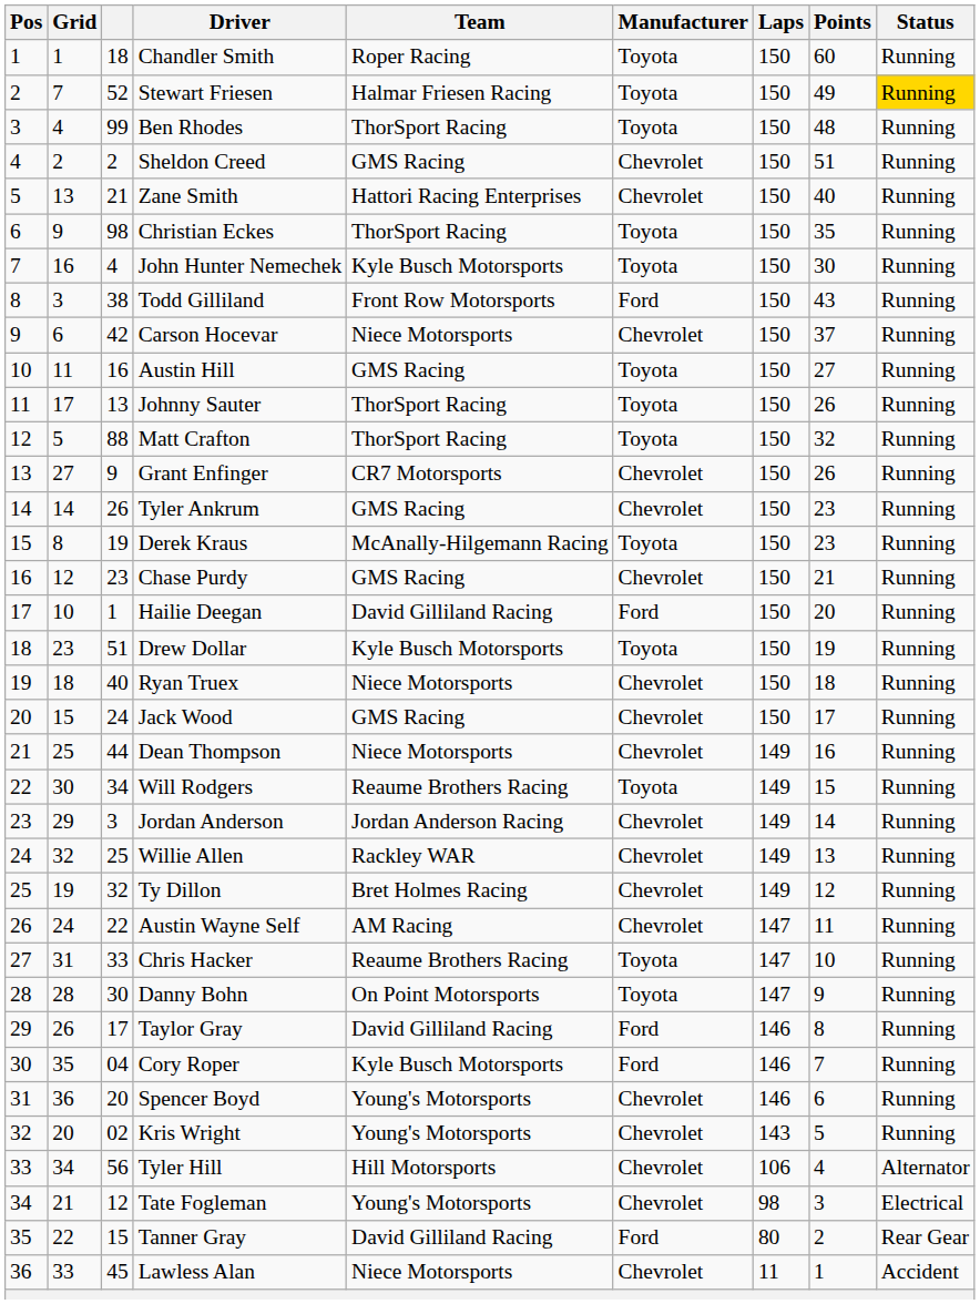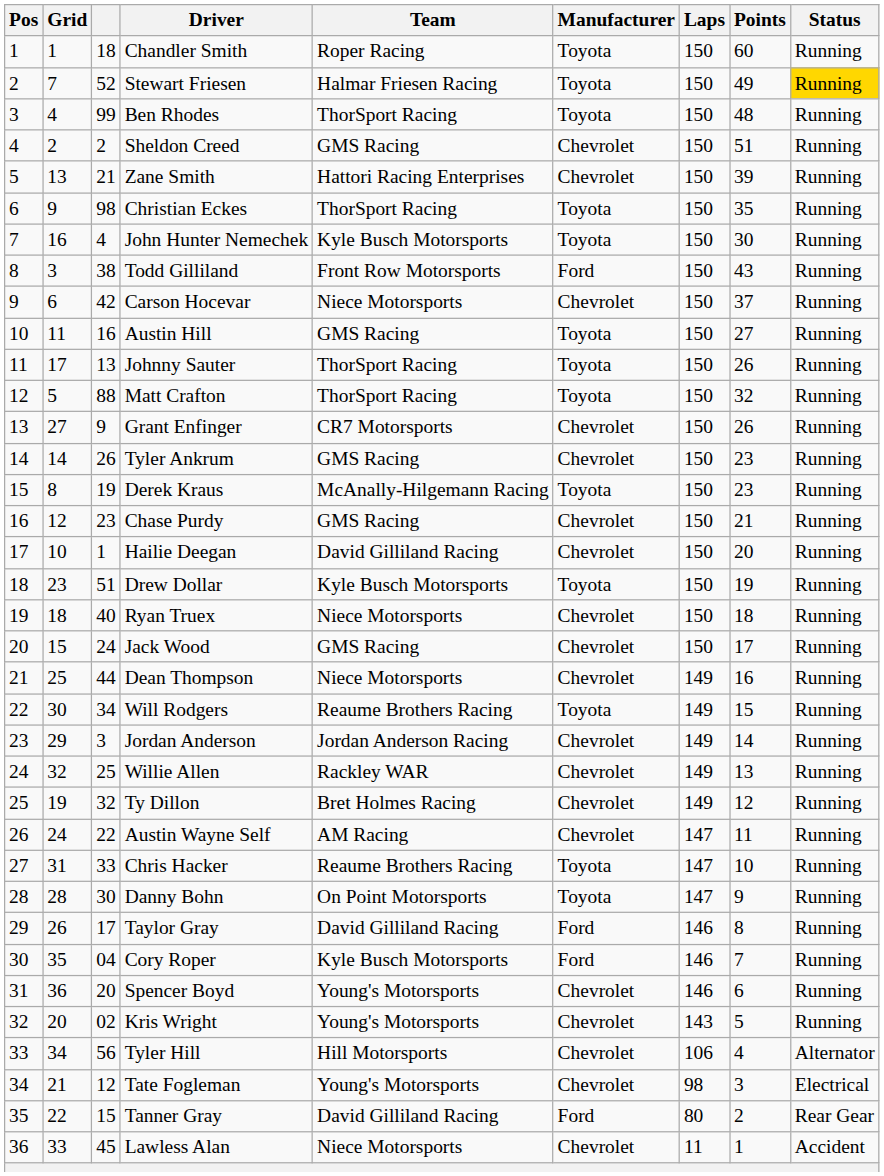Zane Smith | Points: 40 -> 39
Hailie Deegan | Manufacturer: Ford -> Chevrolet
